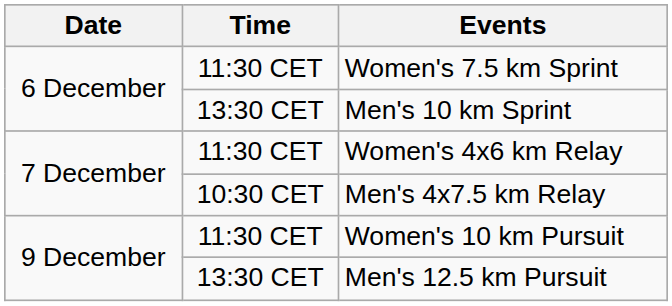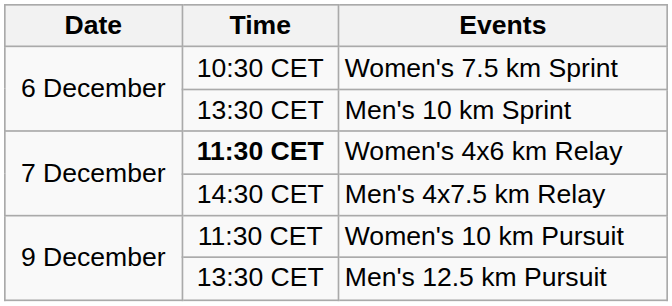Women's 7.5 km Sprint | Time: 11:30 CET -> 10:30 CET
Women's 4x6 km Relay | Time: normal -> bold
Men's 4x7.5 km Relay | Time: 10:30 CET -> 14:30 CET
